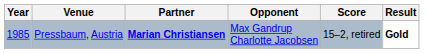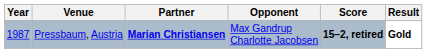Pressbaum, Austria | Year: 1985 -> 1987
Pressbaum, Austria | Score: normal -> bold
